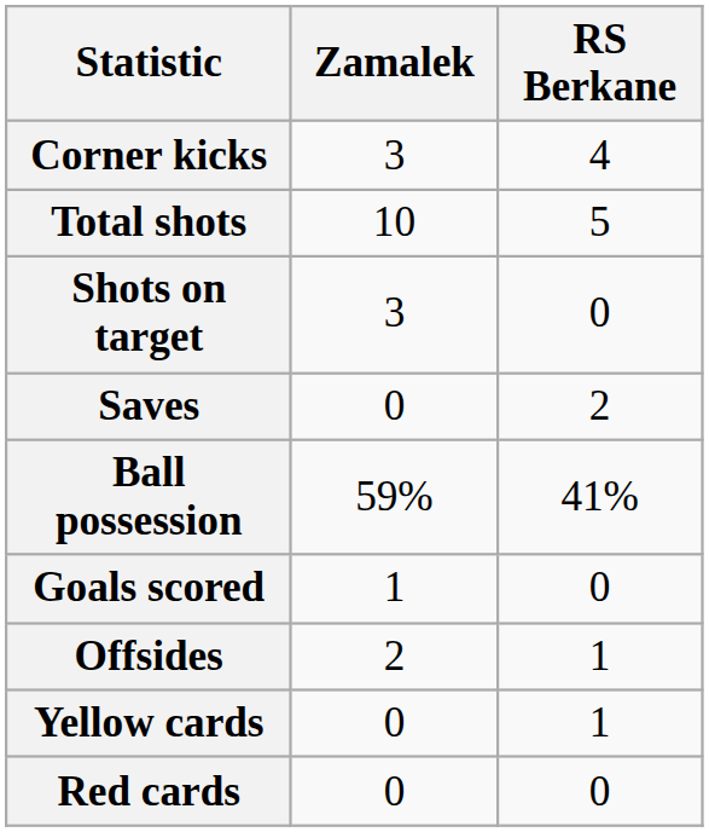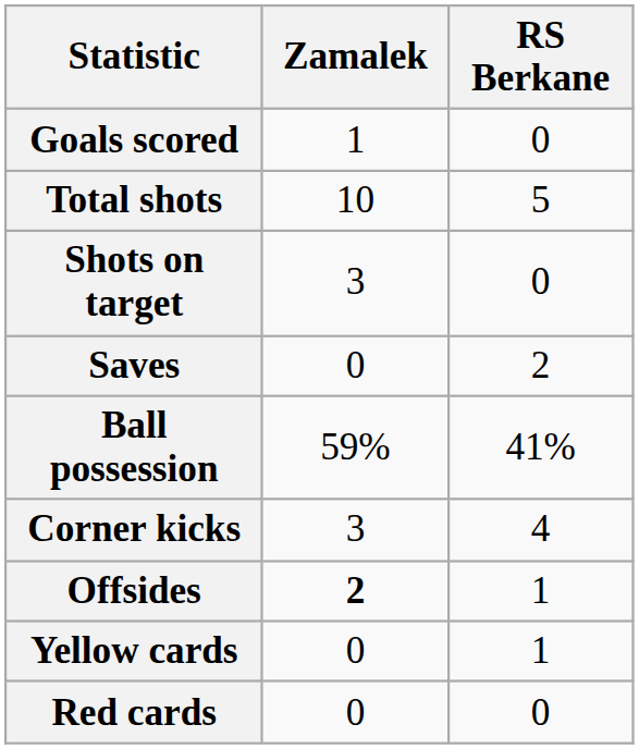rows swapped: Goals scored <-> Corner kicks
Offsides | Zamalek: normal -> bold
